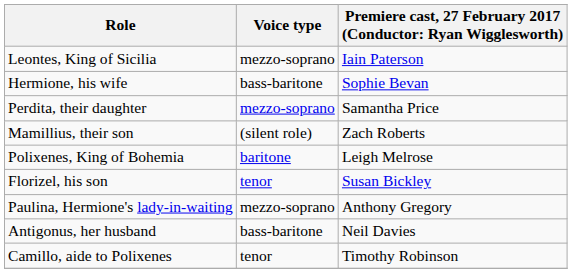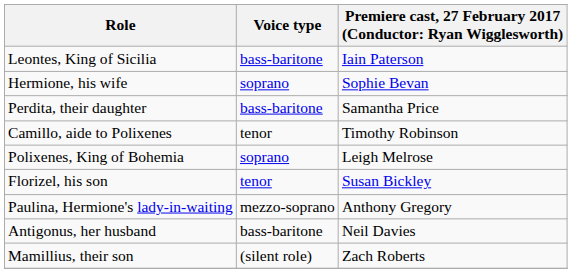Leontes, King of Sicilia | Voice type: mezzo-soprano -> bass-baritone
Hermione, his wife | Voice type: bass-baritone -> soprano
Perdita, their daughter | Voice type: mezzo-soprano -> bass-baritone
rows swapped: Mamillius, their son <-> Camillo, aide to Polixenes
Polixenes, King of Bohemia | Voice type: baritone -> soprano
